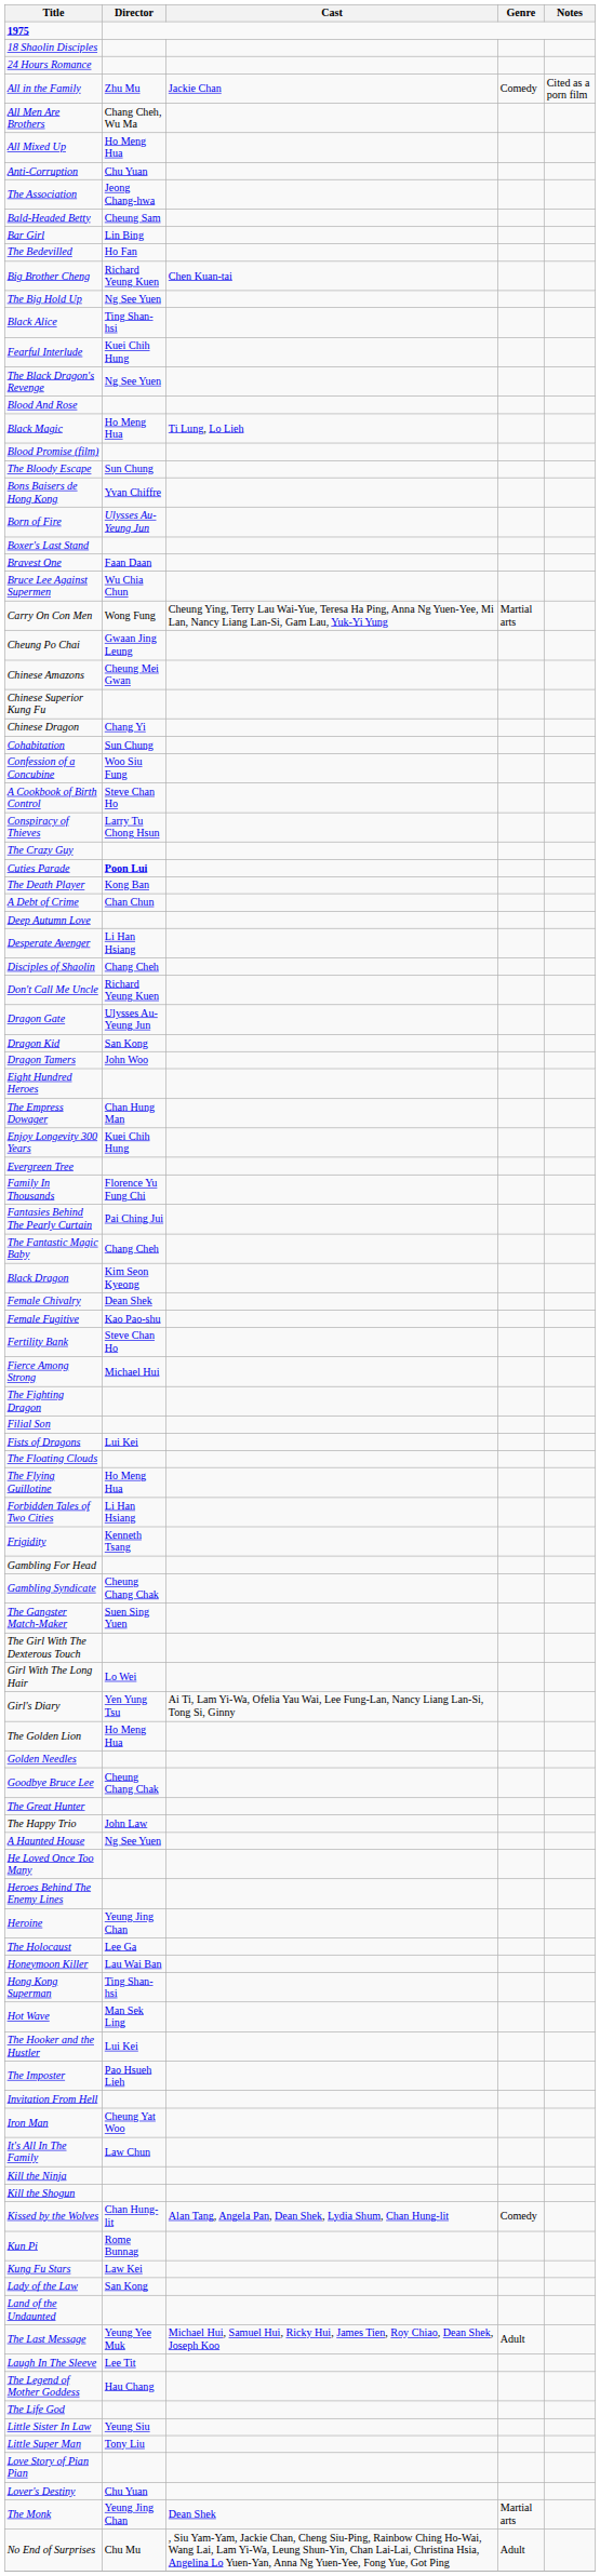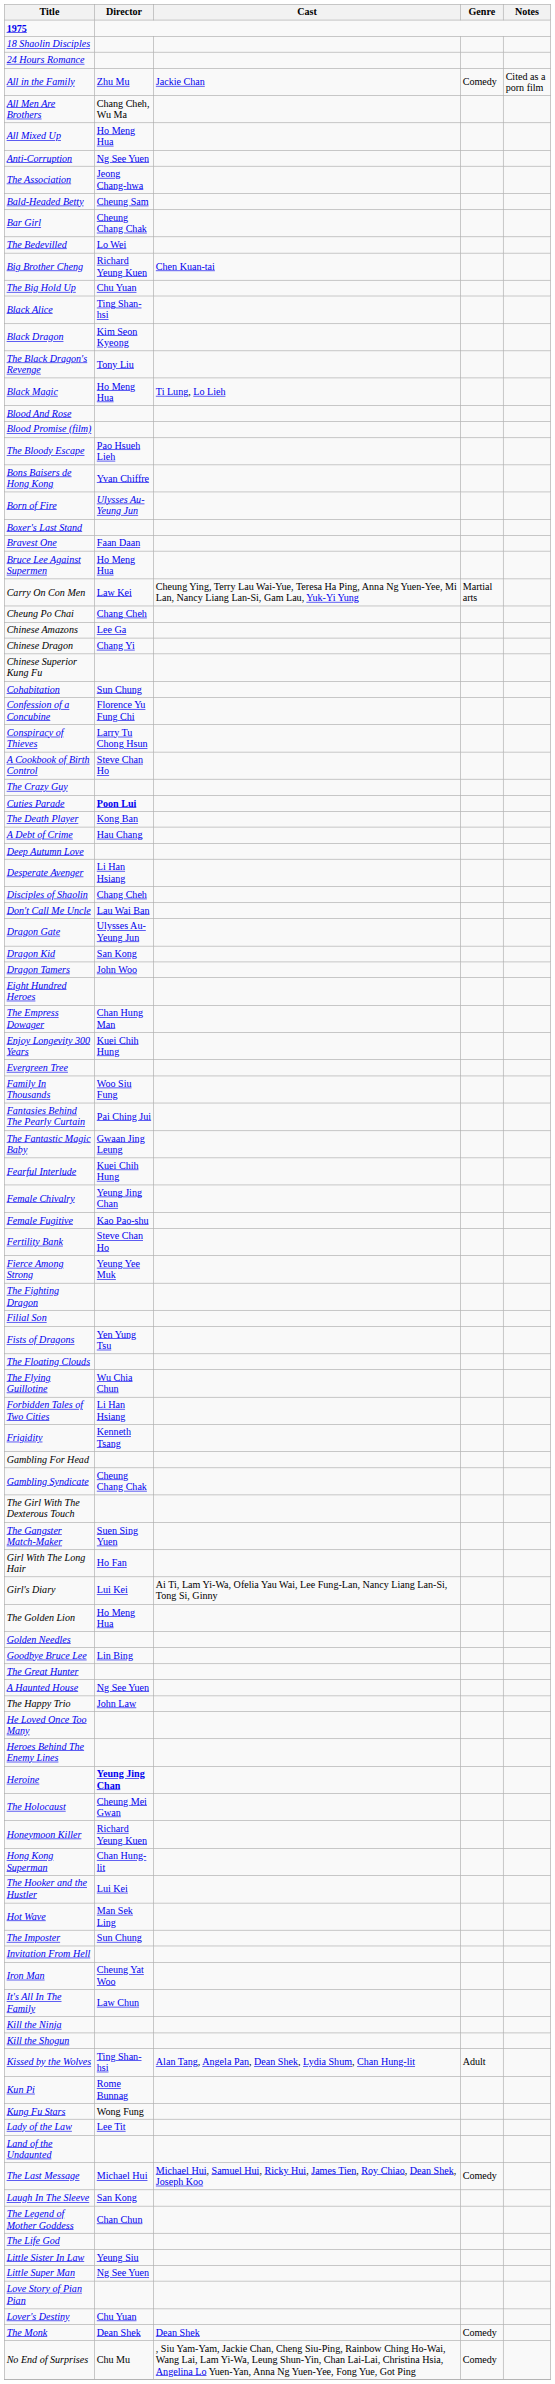Anti-Corruption | Director: Chu Yuan -> Ng See Yuen
Bar Girl | Director: Lin Bing -> Cheung Chang Chak
The Bedevilled | Director: Ho Fan -> Lo Wei
The Big Hold Up | Director: Ng See Yuen -> Chu Yuan
rows swapped: Black Dragon <-> Fearful Interlude
The Black Dragon's Revenge | Director: Ng See Yuen -> Tony Liu
rows swapped: Black Magic <-> Blood And Rose
The Bloody Escape | Director: Sun Chung -> Pao Hsueh Lieh
Bruce Lee Against Supermen | Director: Wu Chia Chun -> Ho Meng Hua
Carry On Con Men | Director: Wong Fung -> Law Kei
Cheung Po Chai | Director: Gwaan Jing Leung -> Chang Cheh
Chinese Amazons | Director: Cheung Mei Gwan -> Lee Ga
rows swapped: Chinese Dragon <-> Chinese Superior Kung Fu
Confession of a Concubine | Director: Woo Siu Fung -> Florence Yu Fung Chi
rows swapped: Conspiracy of Thieves <-> A Cookbook of Birth Control
A Debt of Crime | Director: Chan Chun -> Hau Chang
Don't Call Me Uncle | Director: Richard Yeung Kuen -> Lau Wai Ban
Family In Thousands | Director: Florence Yu Fung Chi -> Woo Siu Fung
The Fantastic Magic Baby | Director: Chang Cheh -> Gwaan Jing Leung
Female Chivalry | Director: Dean Shek -> Yeung Jing Chan
Fierce Among Strong | Director: Michael Hui -> Yeung Yee Muk
Fists of Dragons | Director: Lui Kei -> Yen Yung Tsu
The Flying Guillotine | Director: Ho Meng Hua -> Wu Chia Chun
rows swapped: The Gangster Match-Maker <-> The Girl With The Dexterous Touch
Girl With The Long Hair | Director: Lo Wei -> Ho Fan
Girl's Diary | Director: Yen Yung Tsu -> Lui Kei
Goodbye Bruce Lee | Director: Cheung Chang Chak -> Lin Bing
rows swapped: The Happy Trio <-> A Haunted House
Heroine | Director: normal -> bold
The Holocaust | Director: Lee Ga -> Cheung Mei Gwan
Honeymoon Killer | Director: Lau Wai Ban -> Richard Yeung Kuen
Hong Kong Superman | Director: Ting Shan-hsi -> Chan Hung-lit
rows swapped: The Hooker and the Hustler <-> Hot Wave
The Imposter | Director: Pao Hsueh Lieh -> Sun Chung
Kissed by the Wolves | Director: Chan Hung-lit -> Ting Shan-hsi
Kissed by the Wolves | Genre: Comedy -> Adult
Kung Fu Stars | Director: Law Kei -> Wong Fung
Lady of the Law | Director: San Kong -> Lee Tit
The Last Message | Director: Yeung Yee Muk -> Michael Hui
The Last Message | Genre: Adult -> Comedy
Laugh In The Sleeve | Director: Lee Tit -> San Kong
The Legend of Mother Goddess | Director: Hau Chang -> Chan Chun
Little Super Man | Director: Tony Liu -> Ng See Yuen
The Monk | Director: Yeung Jing Chan -> Dean Shek
The Monk | Genre: Martial arts -> Comedy
No End of Surprises | Genre: Adult -> Comedy
